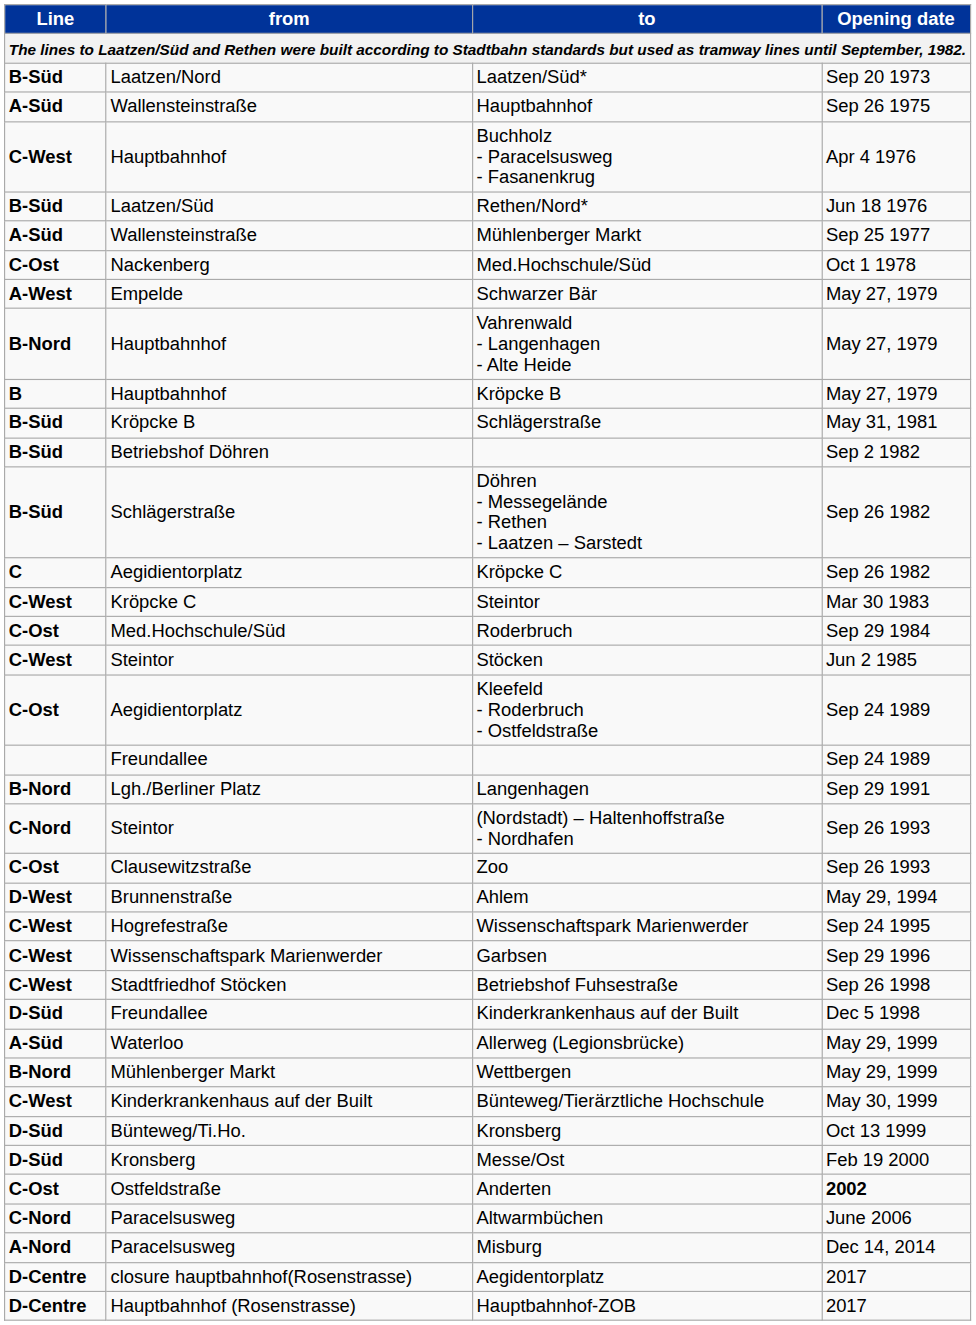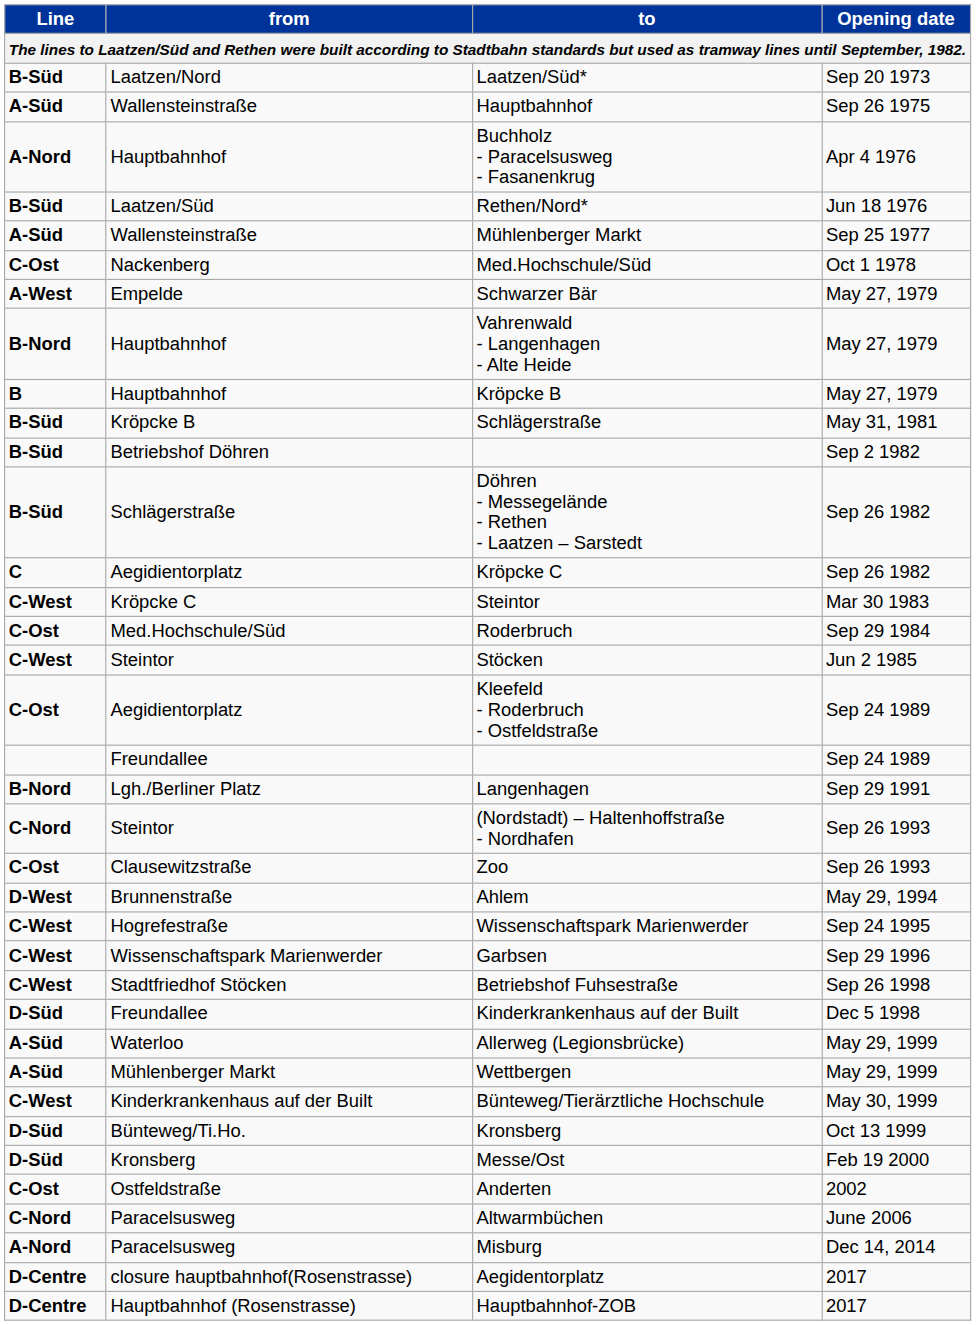Buchholz - Paracelsusweg - Fasanenkrug | Line: C-West -> A-Nord
Wettbergen | Line: B-Nord -> A-Süd
Anderten | Opening date: bold -> normal
